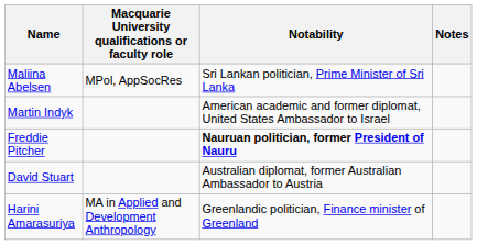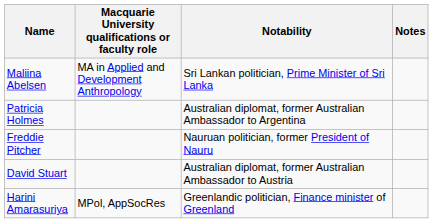Maliina Abelsen | Macquarie University qualifications or faculty role: MPol, AppSocRes -> MA in Applied and Development Anthropology
+ row: Patricia Holmes | Australian diplomat, former Australian Ambassador to Argentina
- row: Martin Indyk | American academic and former diplomat, United States Ambassador to Israel
Freddie Pitcher | Notability: bold -> normal
Harini Amarasuriya | Macquarie University qualifications or faculty role: MA in Applied and Development Anthropology -> MPol, AppSocRes
